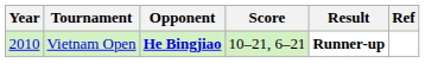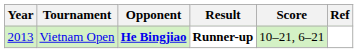columns swapped: Score <-> Result
Vietnam Open | Year: 2010 -> 2013
